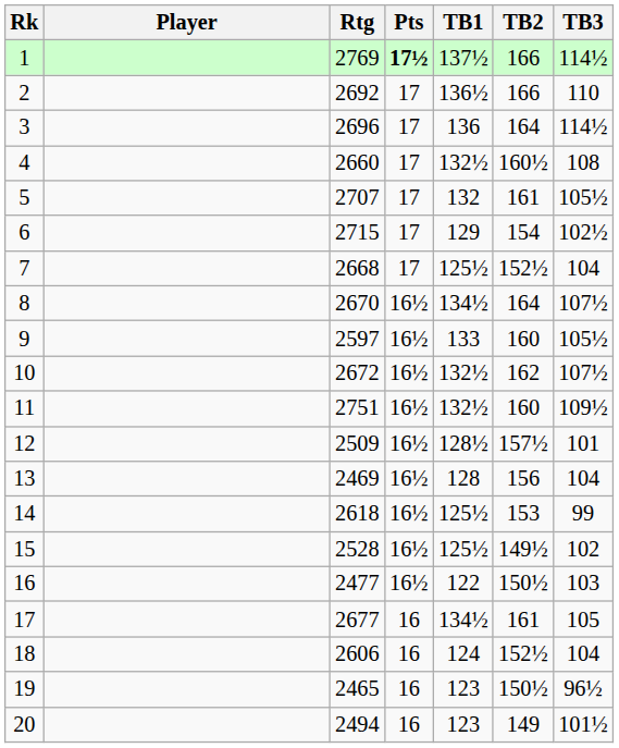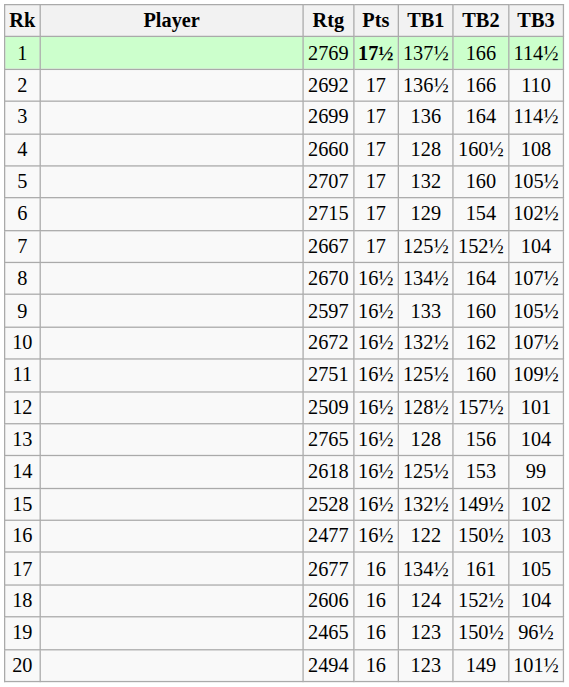3 | Rtg: 2696 -> 2699
4 | TB1: 132½ -> 128
5 | TB2: 161 -> 160
7 | Rtg: 2668 -> 2667
11 | TB1: 132½ -> 125½
13 | Rtg: 2469 -> 2765
15 | TB1: 125½ -> 132½
